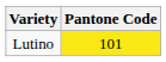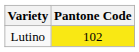Lutino | Pantone Code: 101 -> 102
